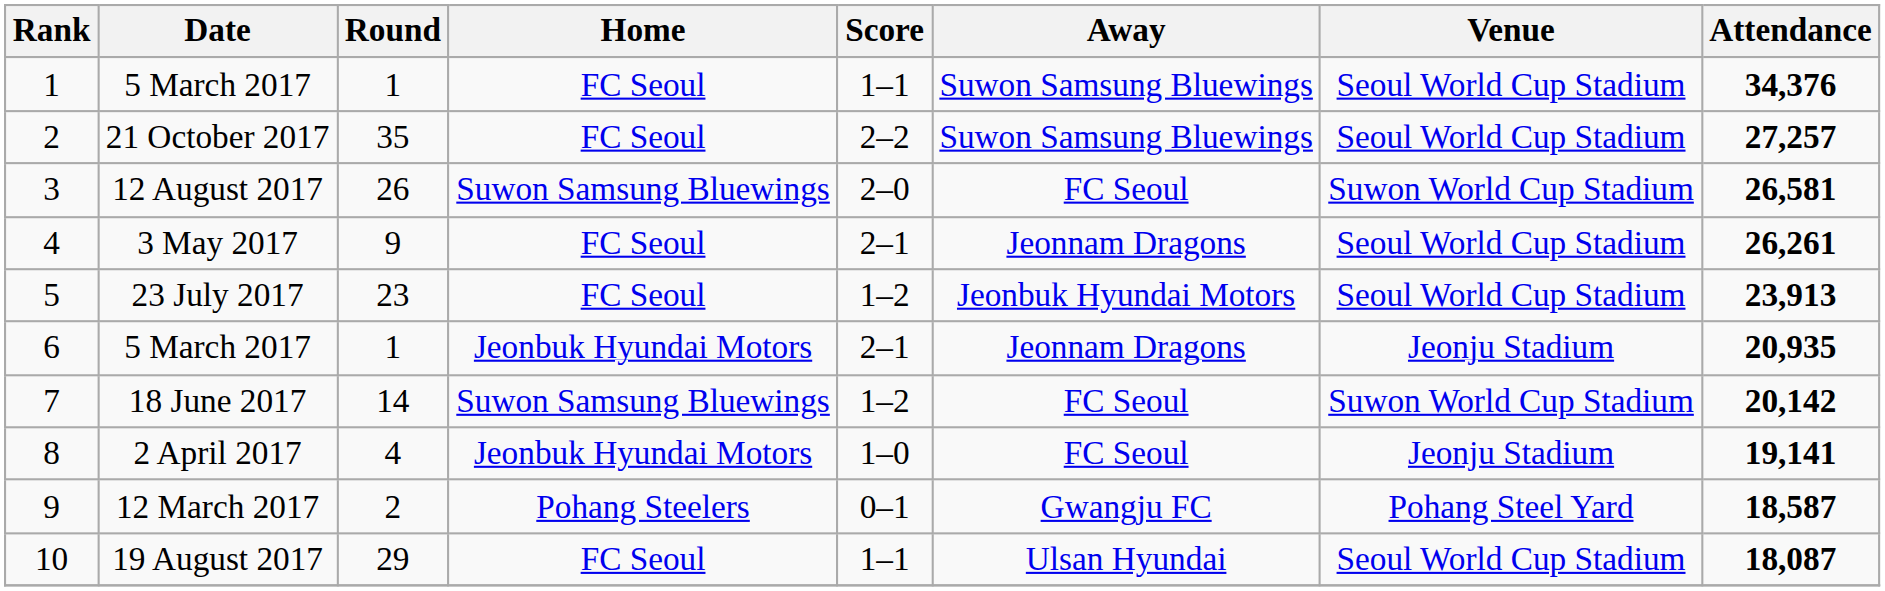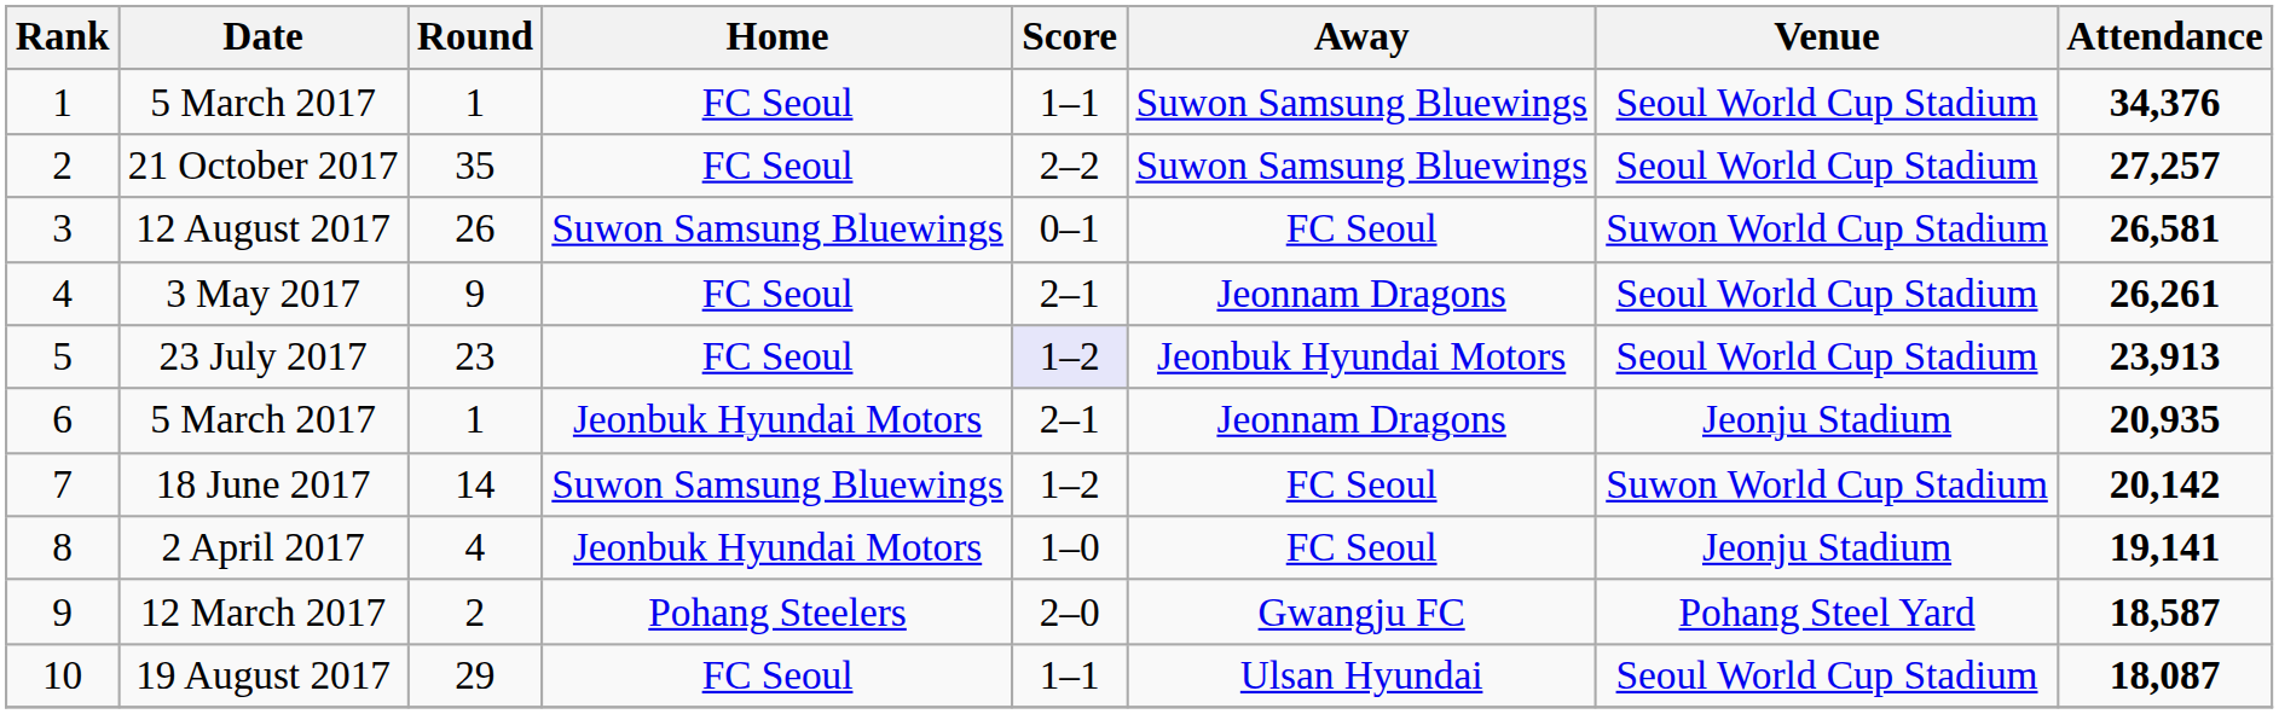12 August 2017 | Score: 2–0 -> 0–1
23 July 2017 | Score: no background -> lavender background
12 March 2017 | Score: 0–1 -> 2–0
